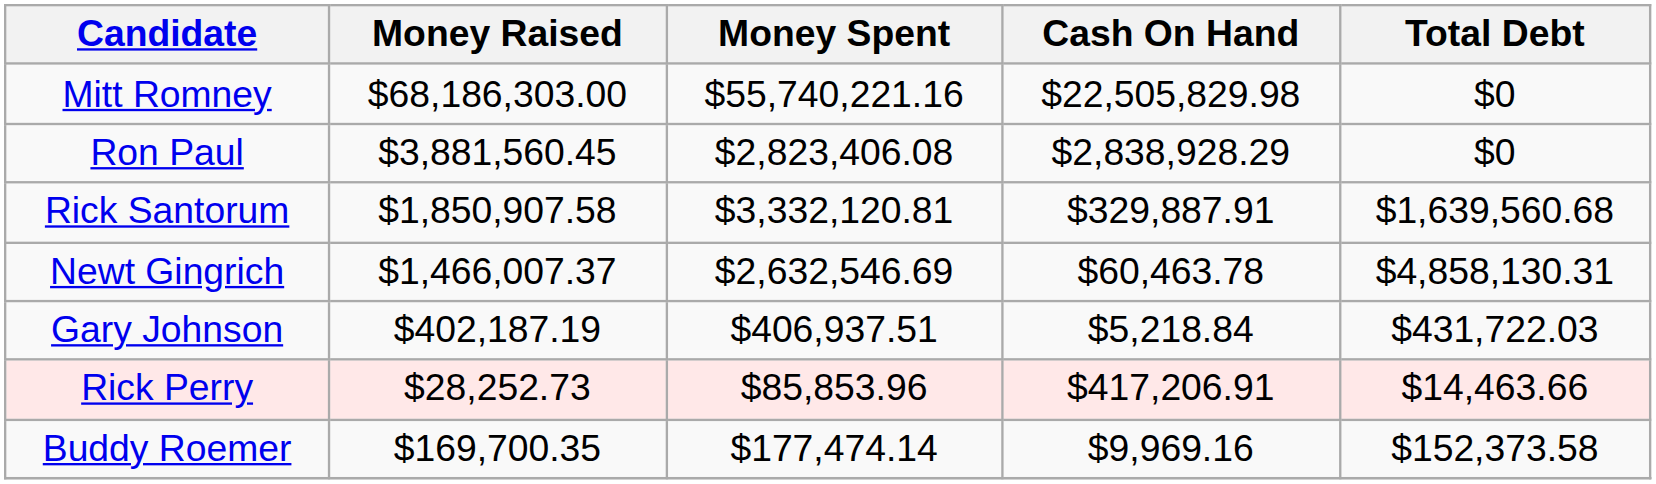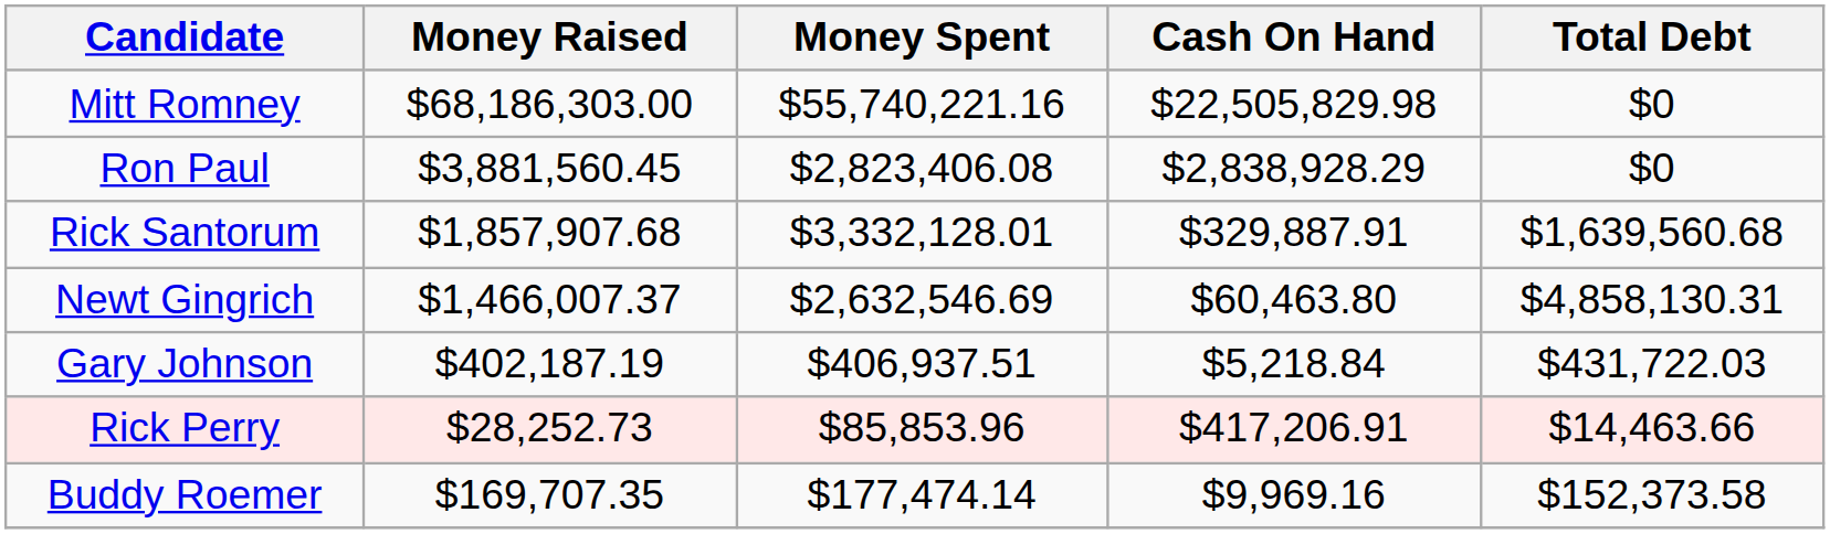Rick Santorum | Money Raised: $1,850,907.58 -> $1,857,907.68
Rick Santorum | Money Spent: $3,332,120.81 -> $3,332,128.01
Newt Gingrich | Cash On Hand: $60,463.78 -> $60,463.80
Buddy Roemer | Money Raised: $169,700.35 -> $169,707.35
